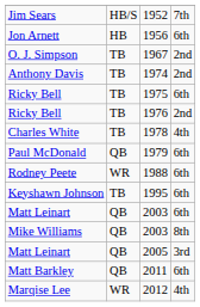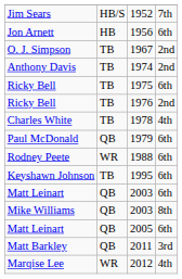2005 | column 4: 3rd -> 6th
2011 | column 4: 6th -> 3rd
